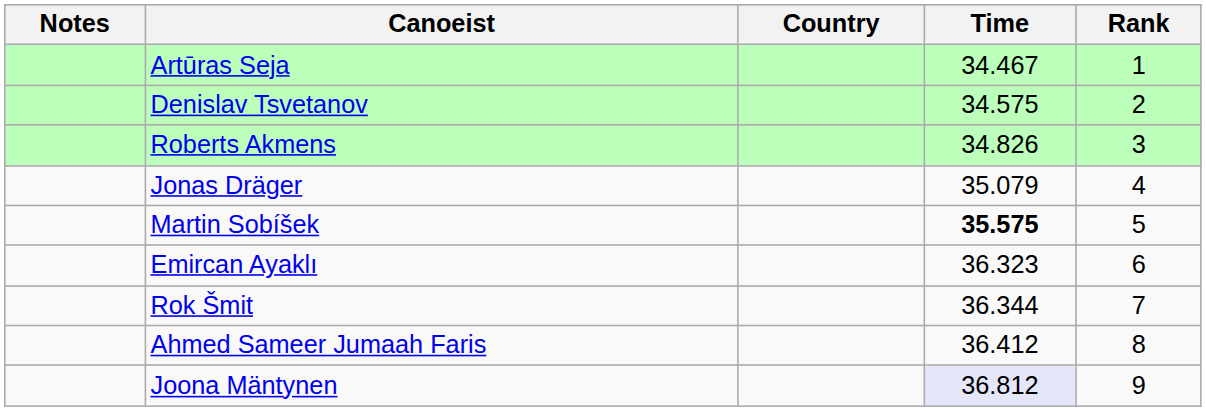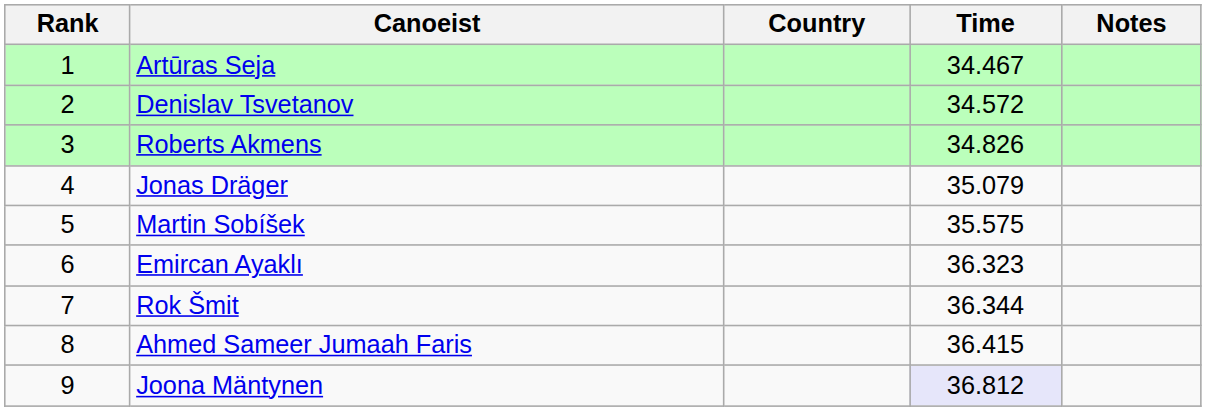columns swapped: Rank <-> Notes
Denislav Tsvetanov | Time: 34.575 -> 34.572
Martin Sobíšek | Time: bold -> normal
Ahmed Sameer Jumaah Faris | Time: 36.412 -> 36.415
